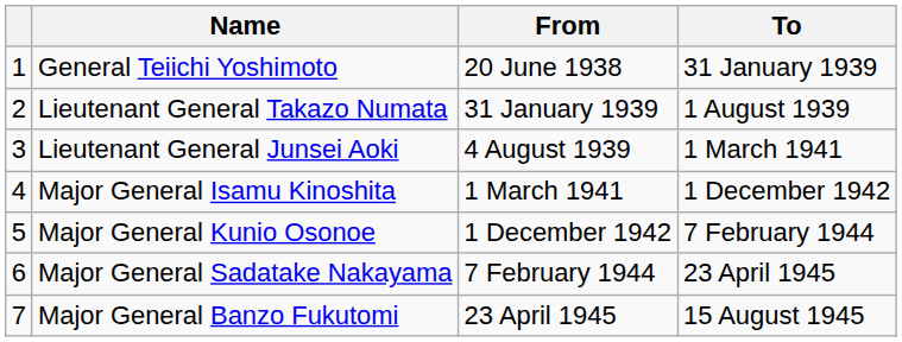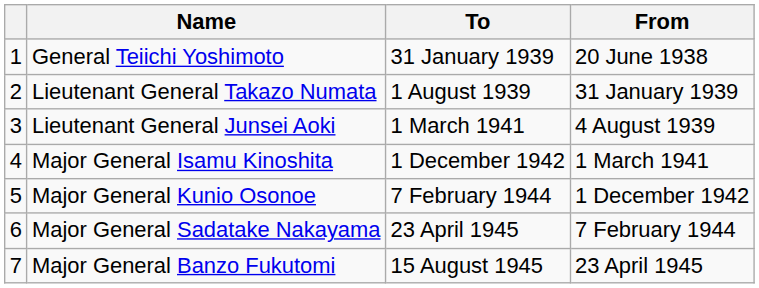columns swapped: From <-> To
